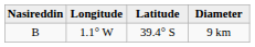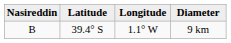columns swapped: Latitude <-> Longitude
